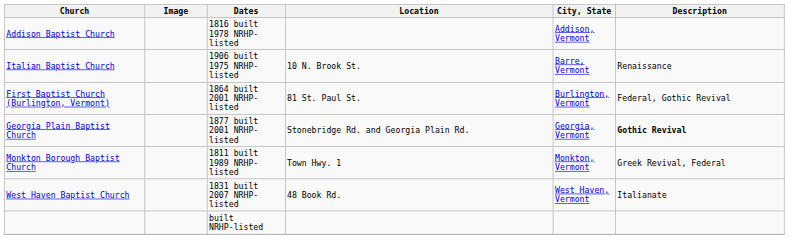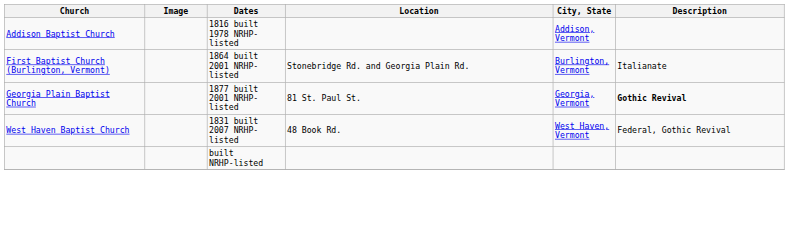- row: Italian Baptist Church | 1906 built 1975 NRHP-listed | 10 N. Brook St. | Barre, Vermont | Renaissance
First Baptist Church (Burlington, Vermont) | Location: 81 St. Paul St. -> Stonebridge Rd. and Georgia Plain Rd.
First Baptist Church (Burlington, Vermont) | Description: Federal, Gothic Revival -> Italianate
Georgia Plain Baptist Church | Location: Stonebridge Rd. and Georgia Plain Rd. -> 81 St. Paul St.
- row: Monkton Borough Baptist Church | 1811 built 1989 NRHP-listed | Town Hwy. 1 | Monkton, Vermont | Greek Revival, Federal
West Haven Baptist Church | Description: Italianate -> Federal, Gothic Revival
